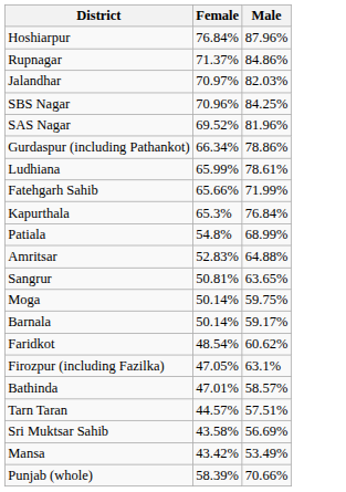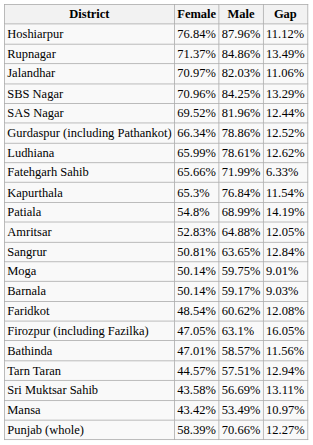+ column: Gap | 11.12% | 13.49% | 11.06% | 13.29% | 12.44% | 12.52% | 12.62% | 6.33% | 11.54% | 14.19% | 12.05% | 12.84% | 9.01% | 9.03% | 12.08% | 16.05% | 11.56% | 12.94% | 13.11% | 10.97% | 12.27%
